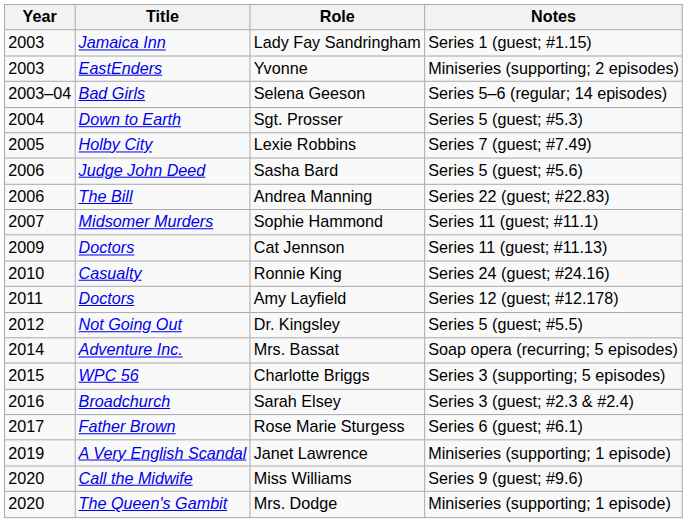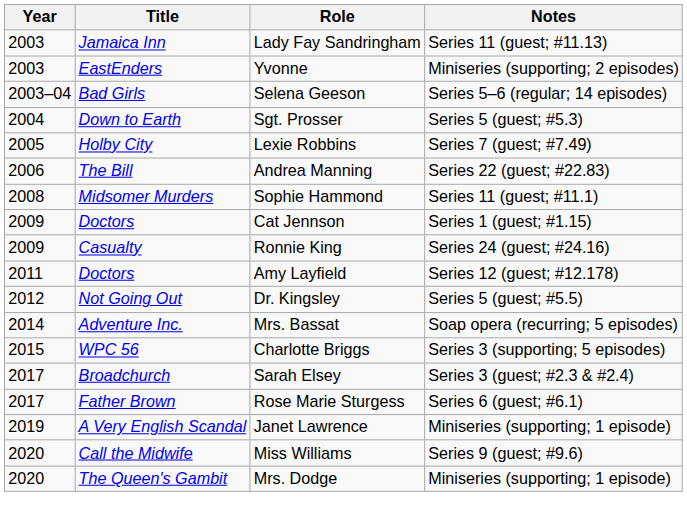Lady Fay Sandringham | Notes: Series 1 (guest; #1.15) -> Series 11 (guest; #11.13)
- row: 2006 | Judge John Deed | Sasha Bard | Series 5 (guest; #5.6)
Sophie Hammond | Year: 2007 -> 2008
Cat Jennson | Notes: Series 11 (guest; #11.13) -> Series 1 (guest; #1.15)
Ronnie King | Year: 2010 -> 2009
Sarah Elsey | Year: 2016 -> 2017
